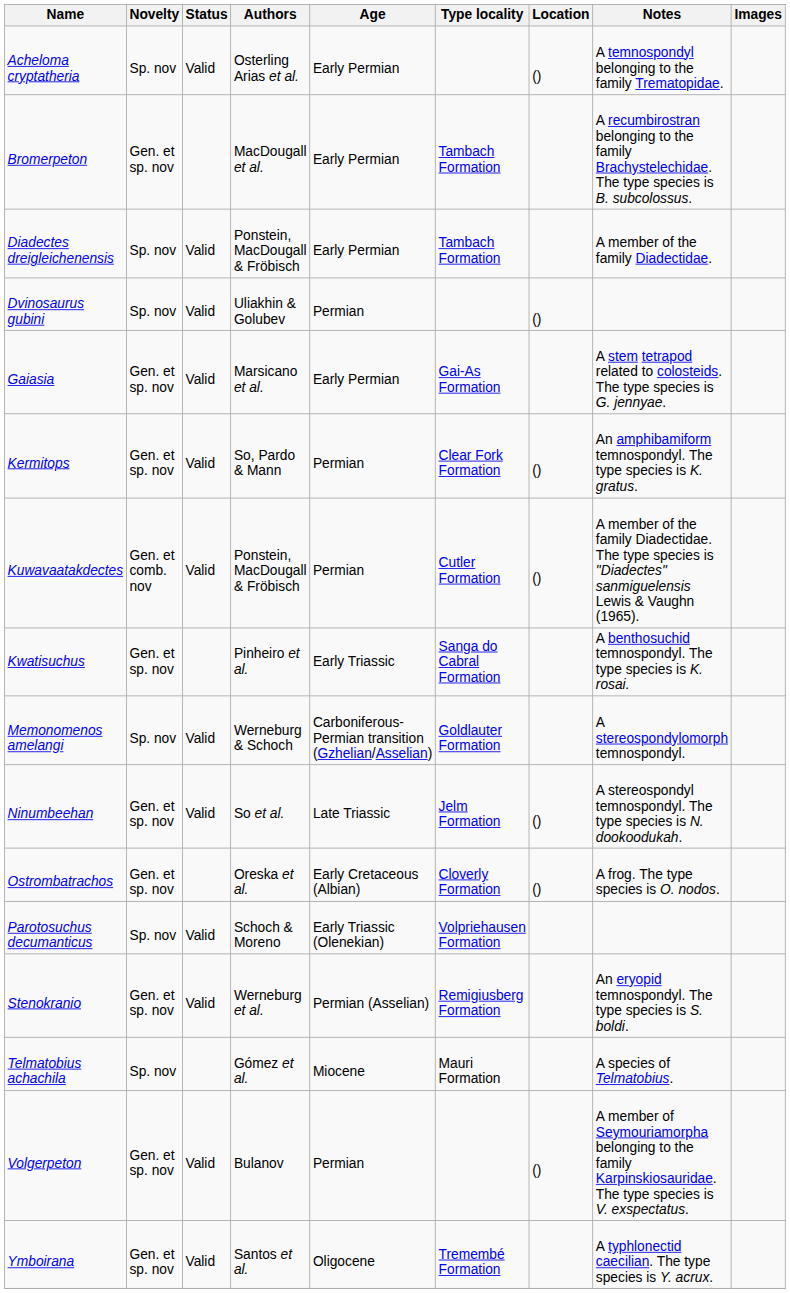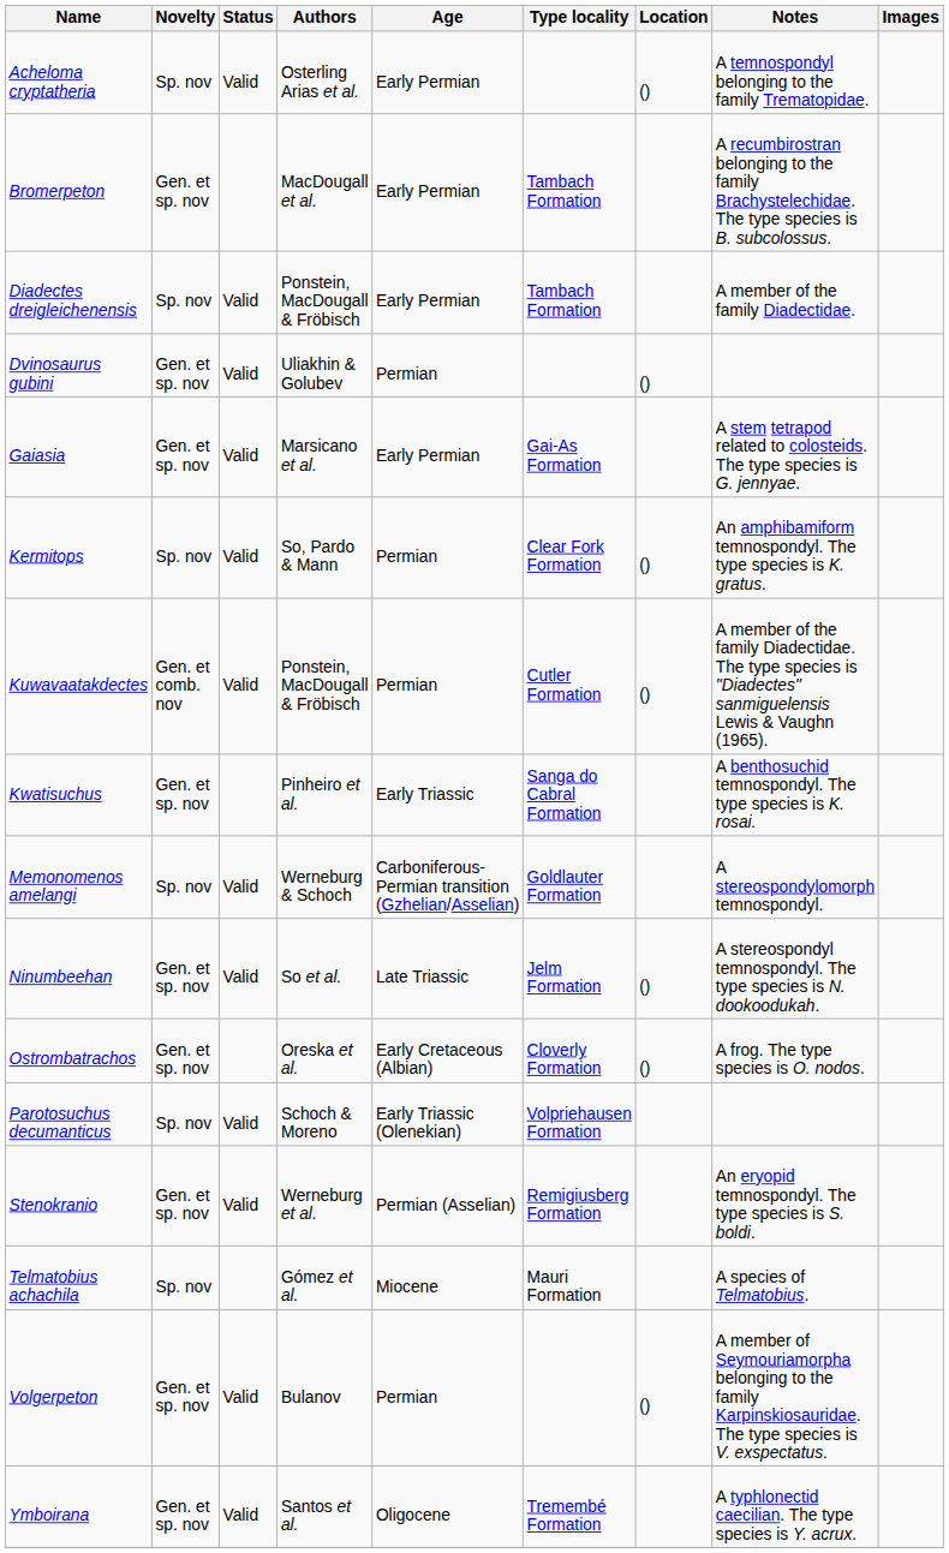Dvinosaurus gubini | Novelty: Sp. nov -> Gen. et sp. nov
Kermitops | Novelty: Gen. et sp. nov -> Sp. nov
